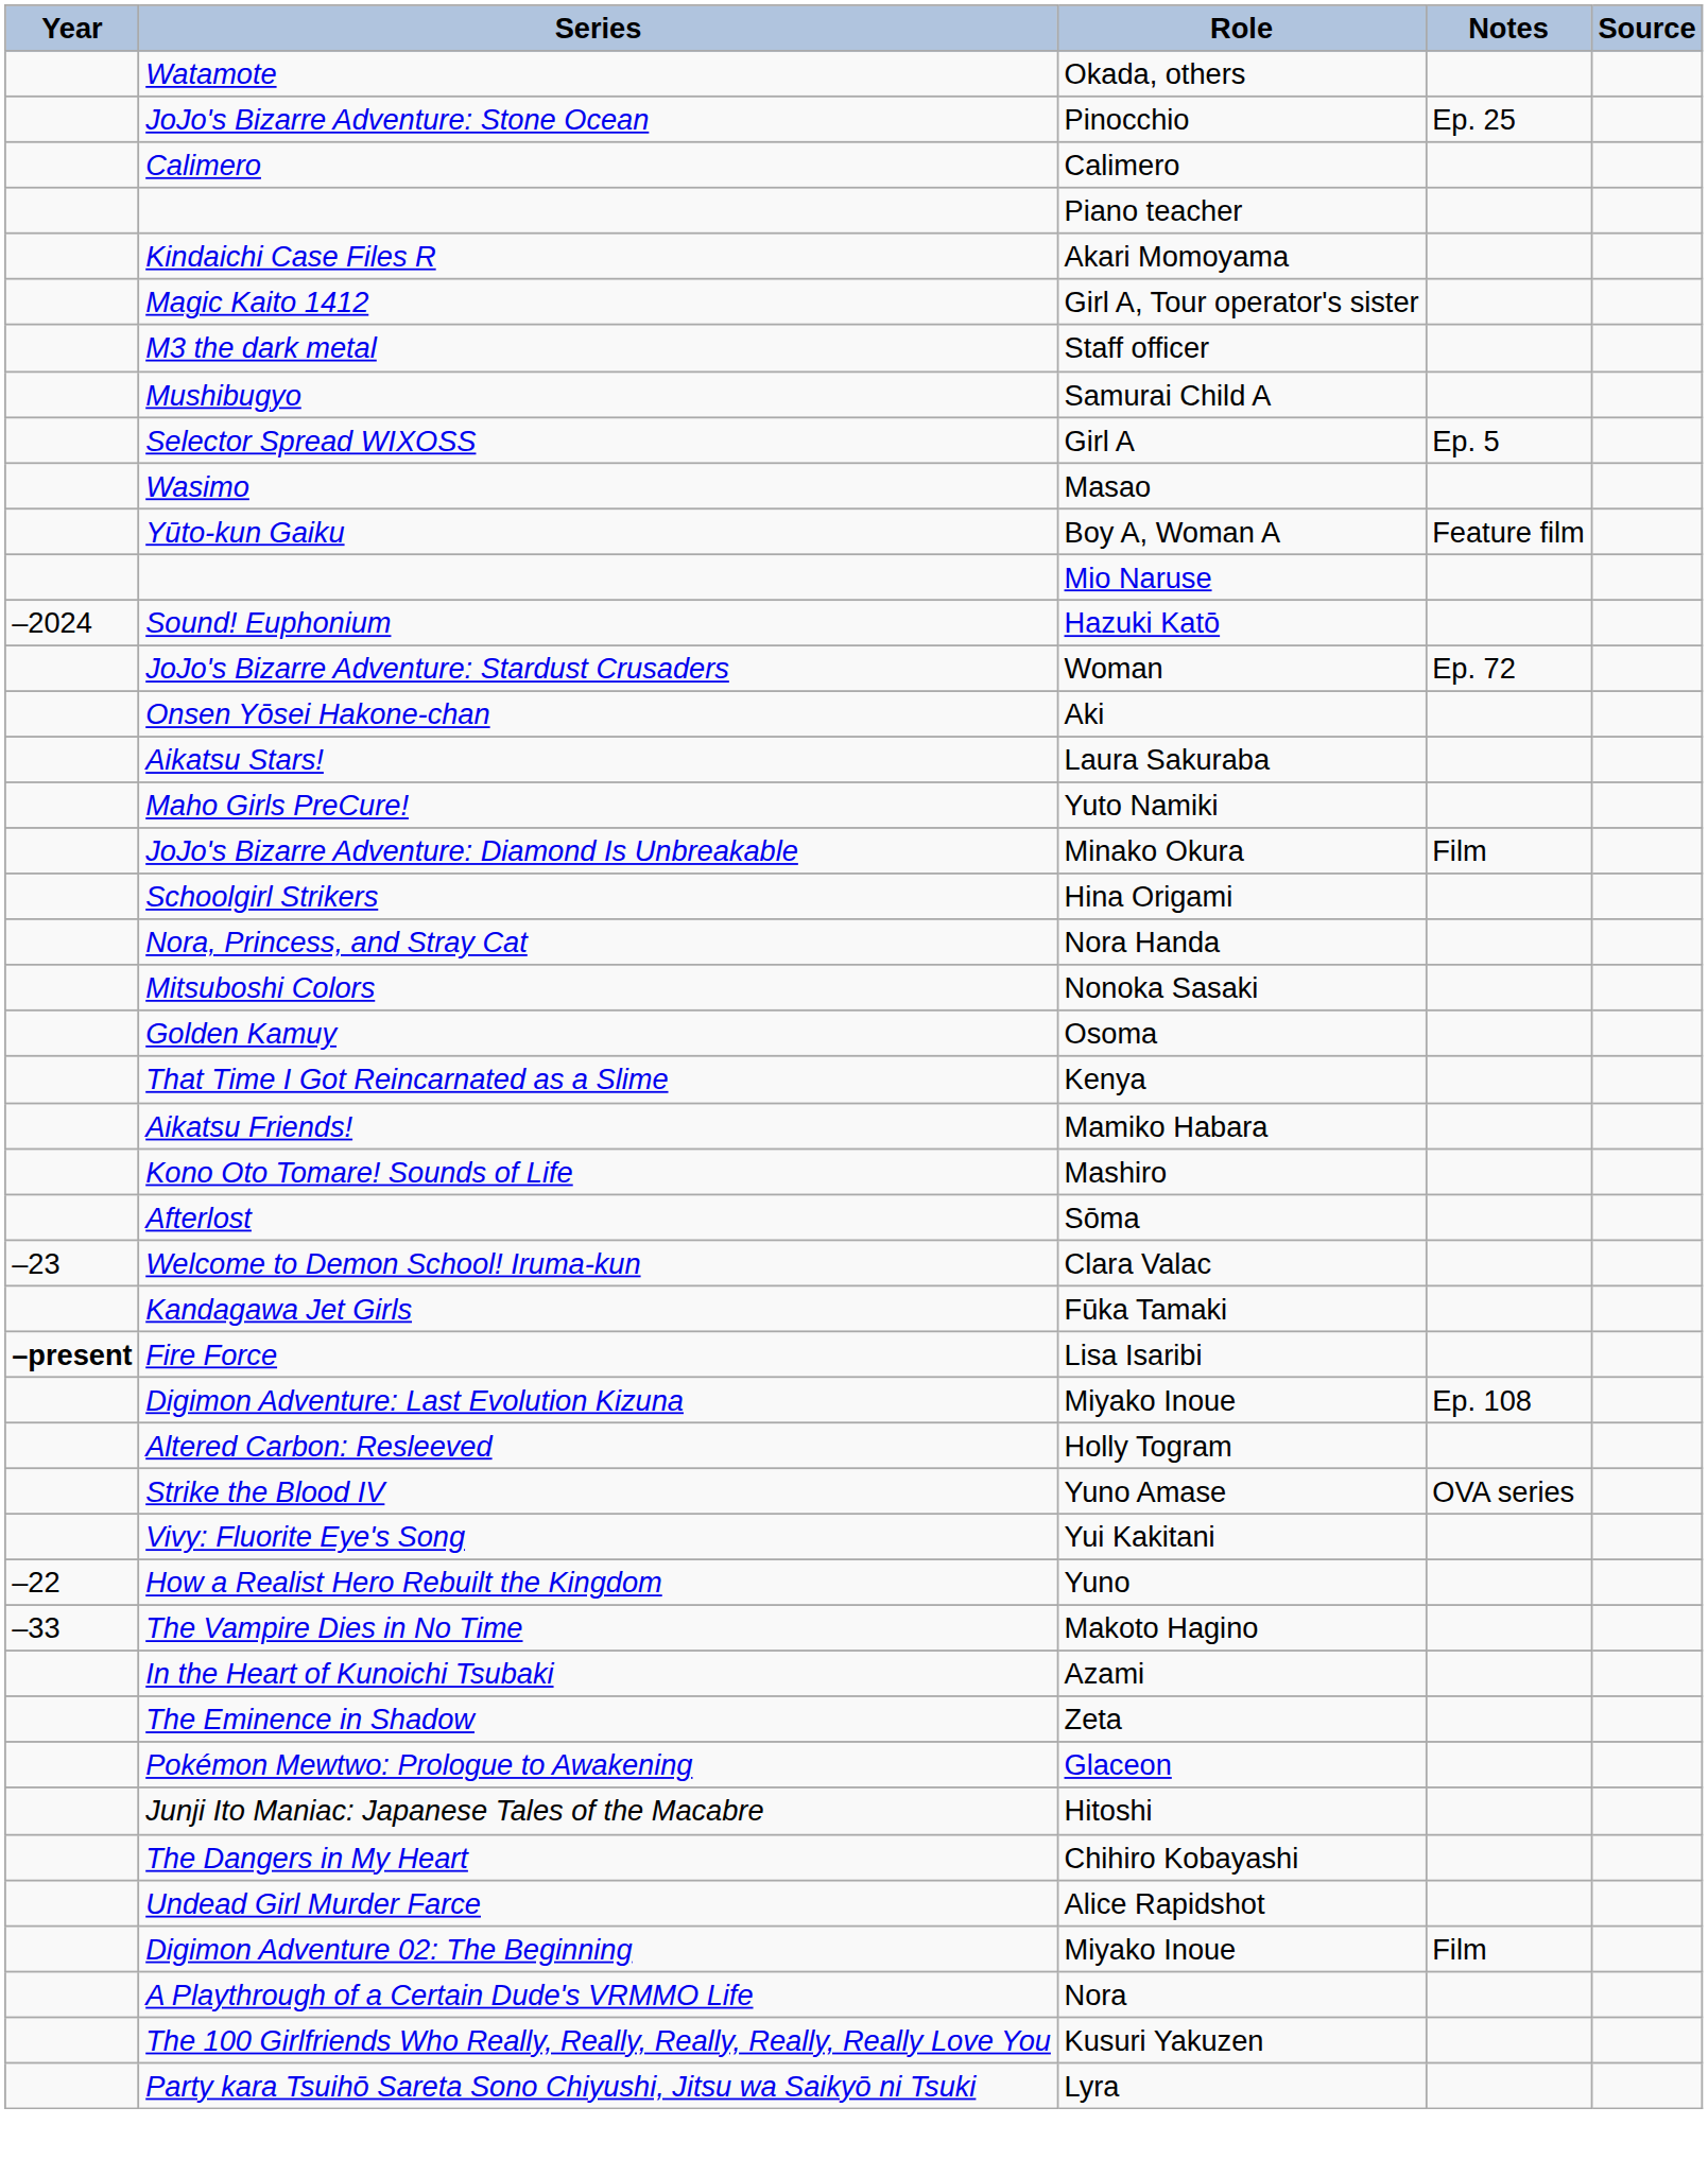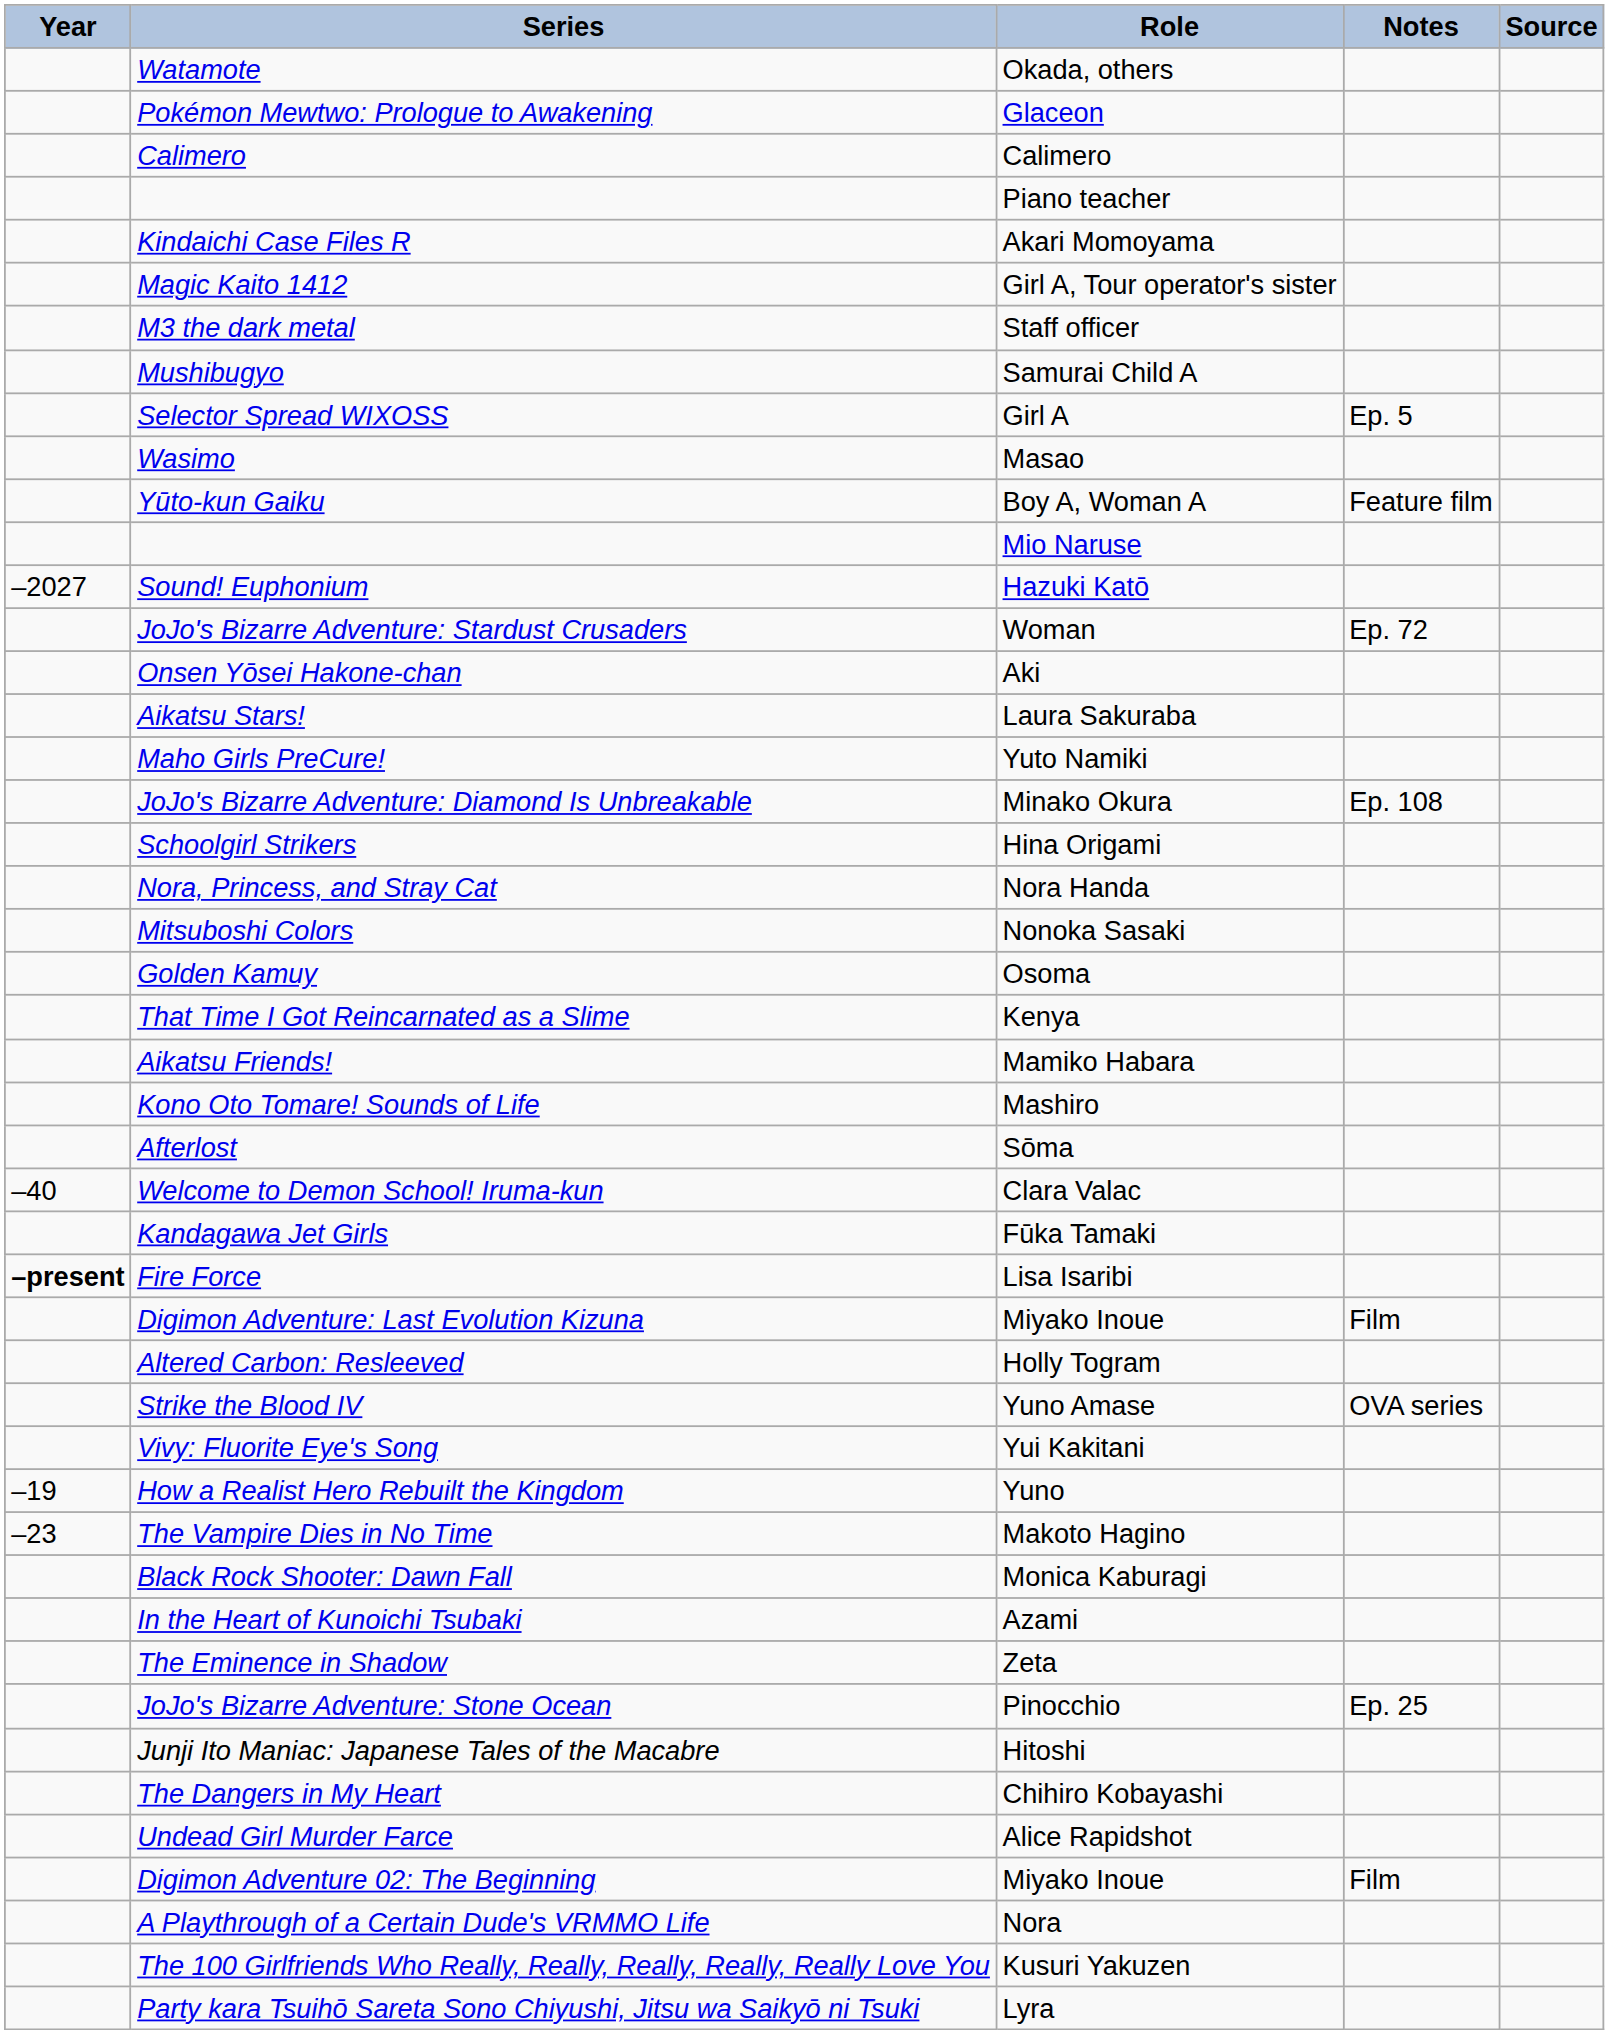rows swapped: Pokémon Mewtwo: Prologue to Awakening <-> JoJo's Bizarre Adventure: Stone Ocean
Sound! Euphonium | Year: –2024 -> –2027
JoJo's Bizarre Adventure: Diamond Is Unbreakable | Notes: Film -> Ep. 108
Welcome to Demon School! Iruma-kun | Year: –23 -> –40
Digimon Adventure: Last Evolution Kizuna | Notes: Ep. 108 -> Film
How a Realist Hero Rebuilt the Kingdom | Year: –22 -> –19
The Vampire Dies in No Time | Year: –33 -> –23
+ row: Black Rock Shooter: Dawn Fall | Monica Kaburagi
